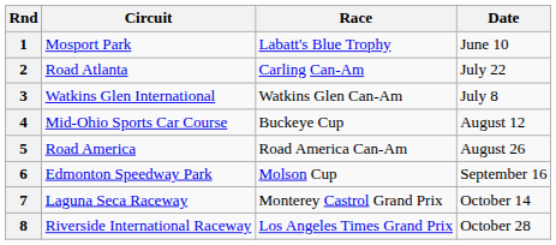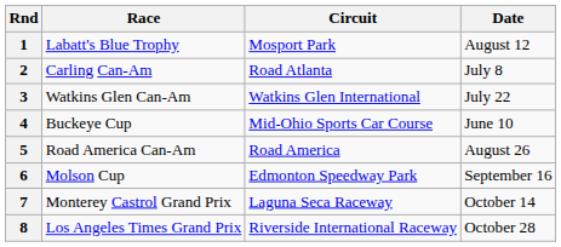columns swapped: Race <-> Circuit
1 | Date: June 10 -> August 12
2 | Date: July 22 -> July 8
3 | Date: July 8 -> July 22
4 | Date: August 12 -> June 10
